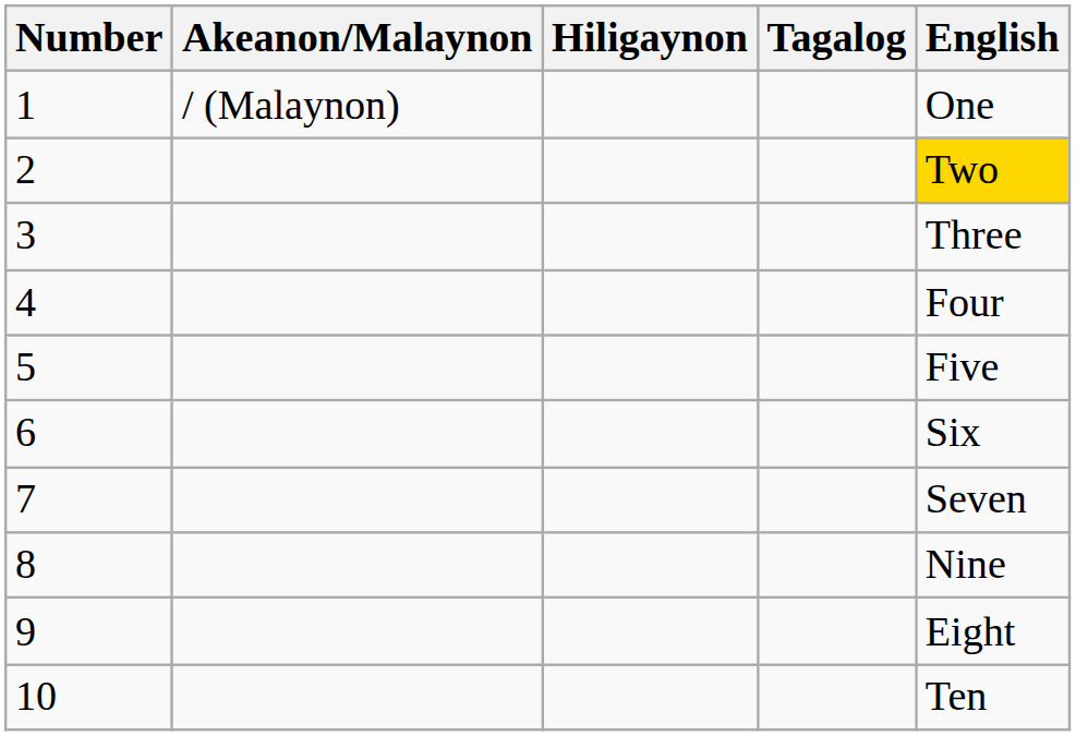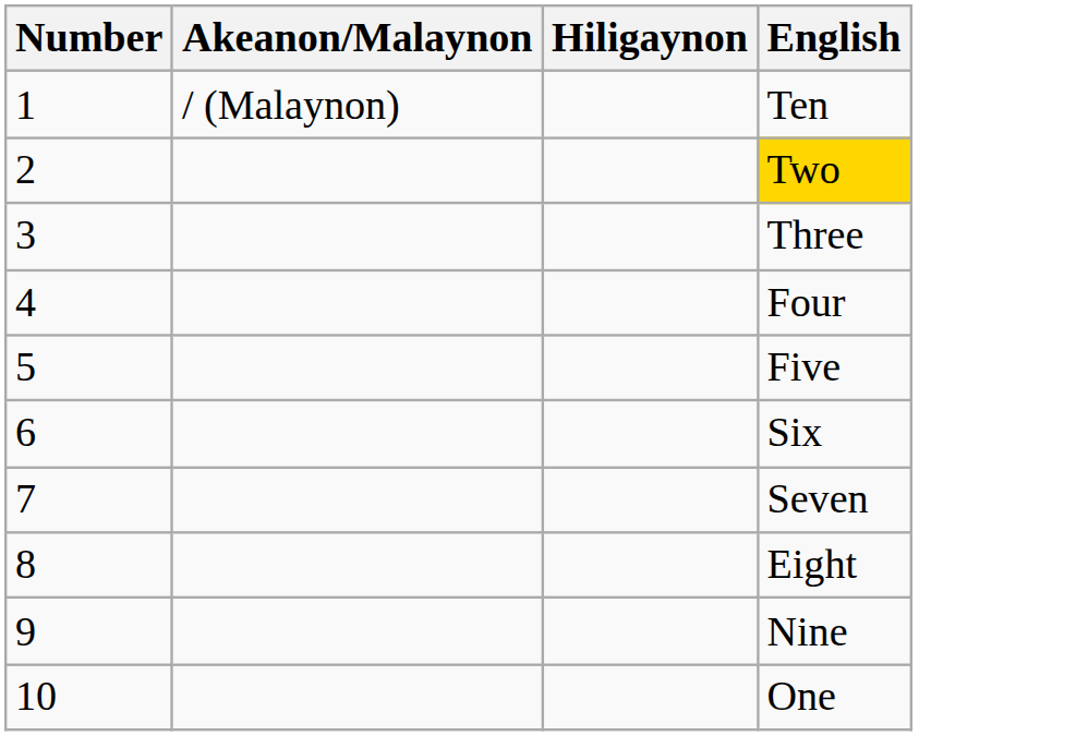- column: Tagalog
1 | English: One -> Ten
8 | English: Nine -> Eight
9 | English: Eight -> Nine
10 | English: Ten -> One
